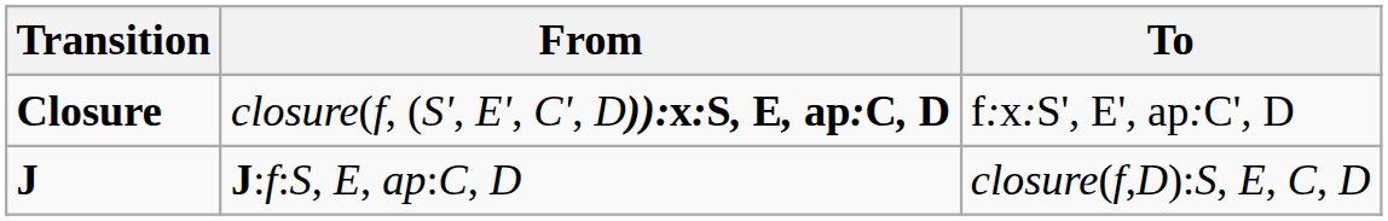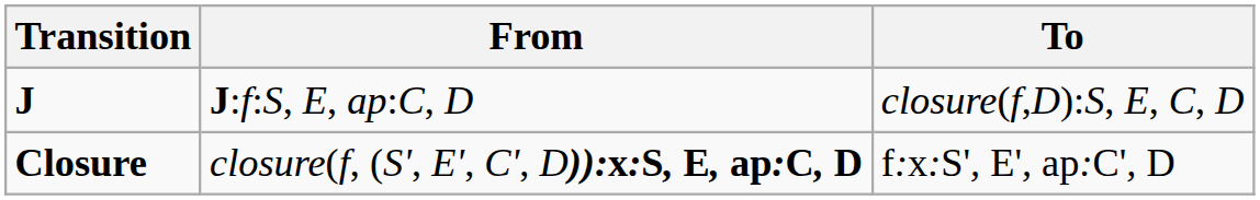rows swapped: J <-> Closure
